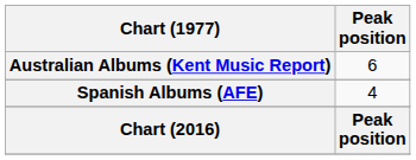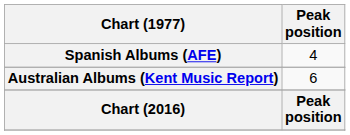rows swapped: Australian Albums (Kent Music Report) <-> Spanish Albums (AFE)
